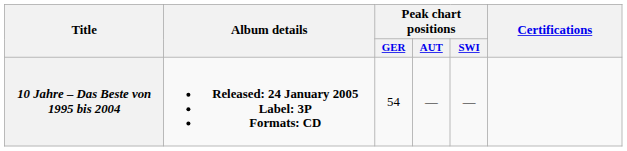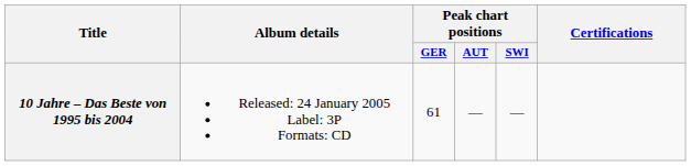10 Jahre – Das Beste von 1995 bis 2004 | Album details: bold -> normal
10 Jahre – Das Beste von 1995 bis 2004 | Peak chart positions / GER: 54 -> 61
